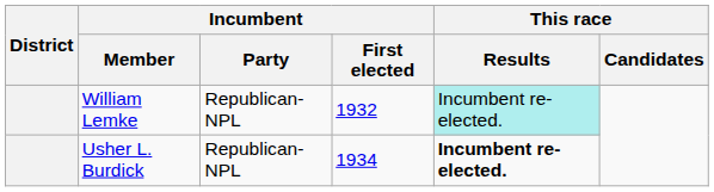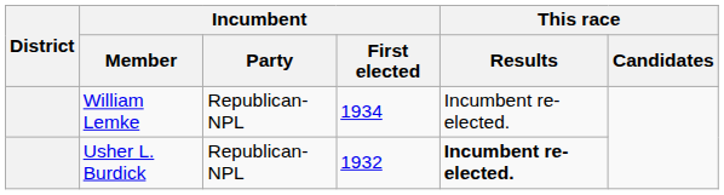William Lemke | Incumbent / First elected: 1932 -> 1934
William Lemke | This race / Results: paleturquoise background -> no background
Usher L. Burdick | Incumbent / First elected: 1934 -> 1932
